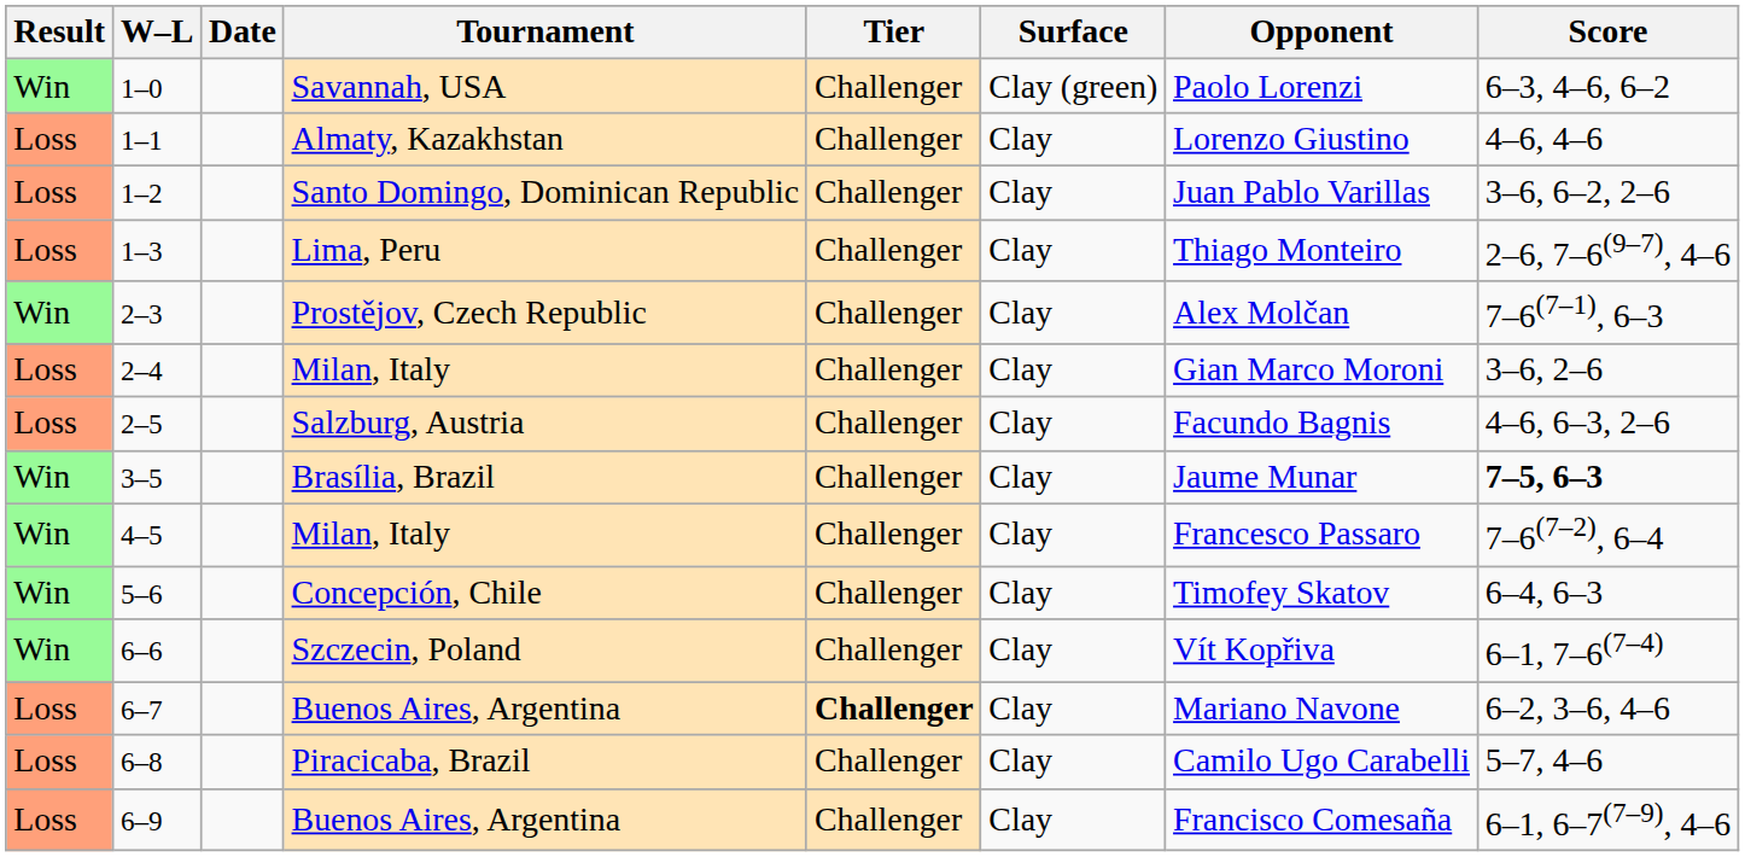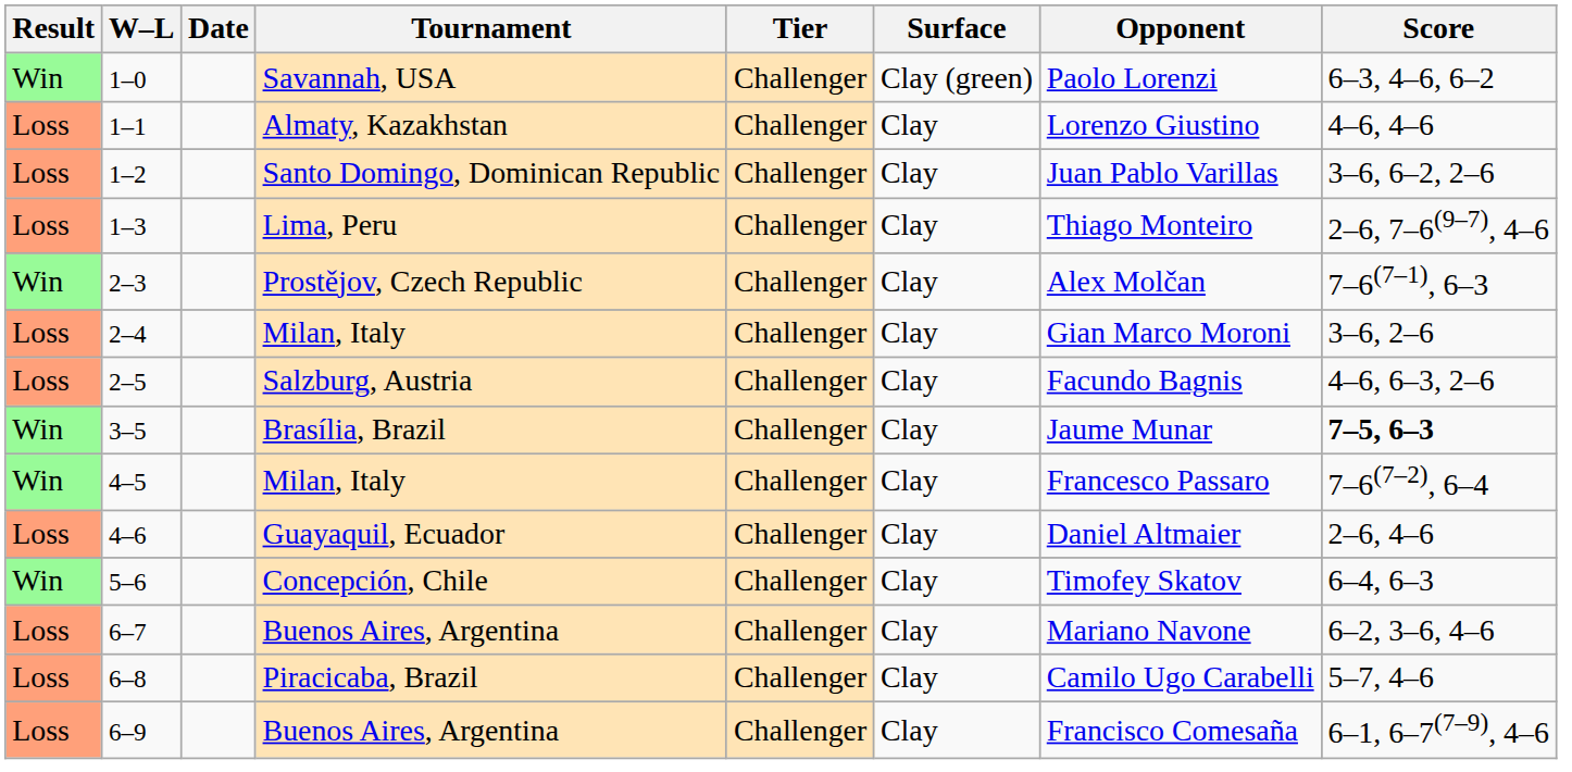+ row: Loss | 4–6 | Guayaquil, Ecuador | Challenger | Clay | Daniel Altmaier | 2–6, 4–6
- row: Win | 6–6 | Szczecin, Poland | Challenger | Clay | Vít Kopřiva | 6–1, 7–6(7–4)
6–7 | Tier: bold -> normal
